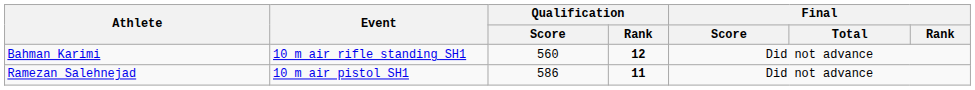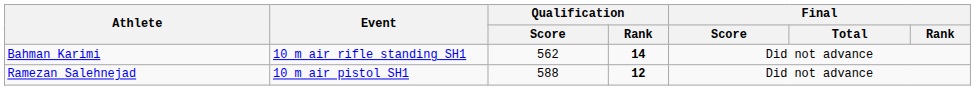Bahman Karimi | Qualification / Score: 560 -> 562
Bahman Karimi | Qualification / Rank: 12 -> 14
Ramezan Salehnejad | Qualification / Score: 586 -> 588
Ramezan Salehnejad | Qualification / Rank: 11 -> 12
